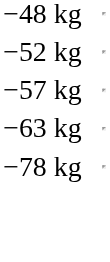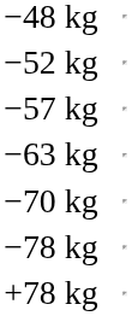+ row: −70 kg
+ row: +78 kg
